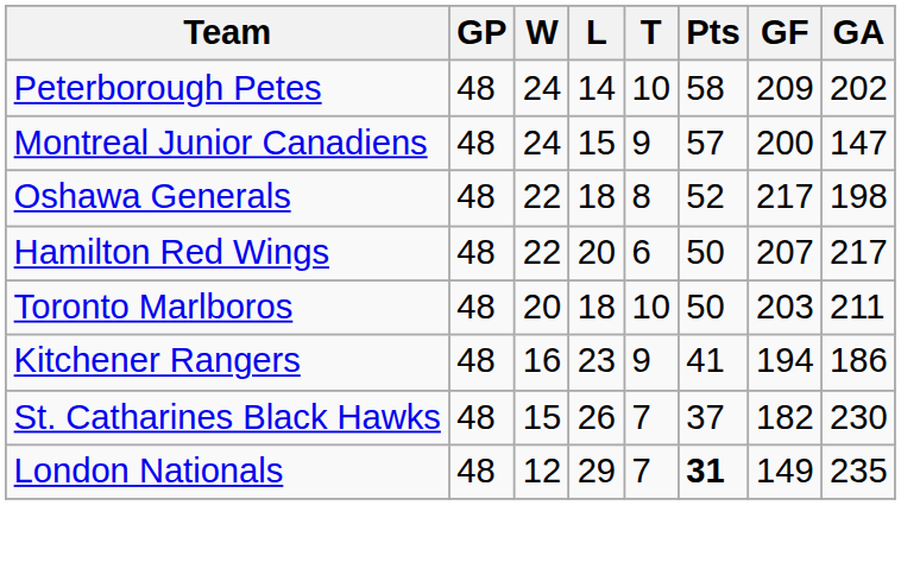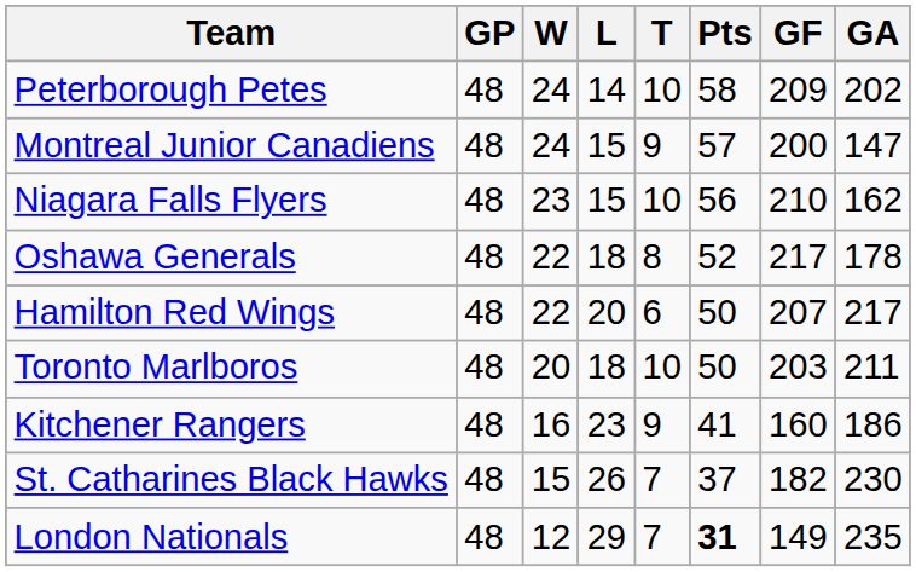+ row: Niagara Falls Flyers | 48 | 23 | 15 | 10 | 56 | 210 | 162
Oshawa Generals | GA: 198 -> 178
Kitchener Rangers | GF: 194 -> 160
